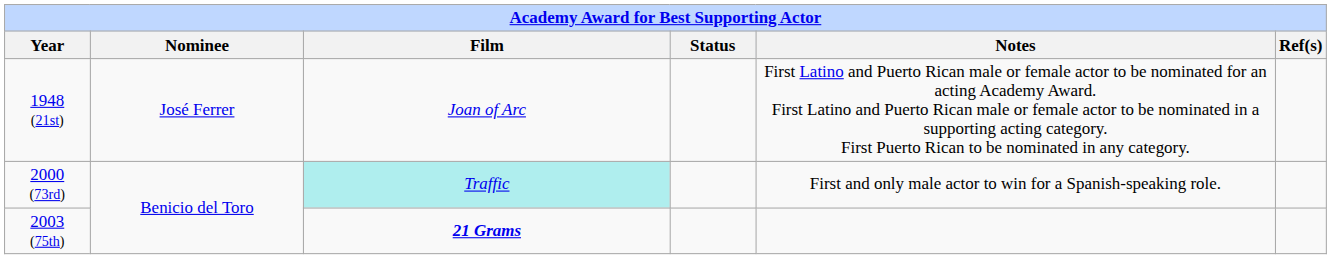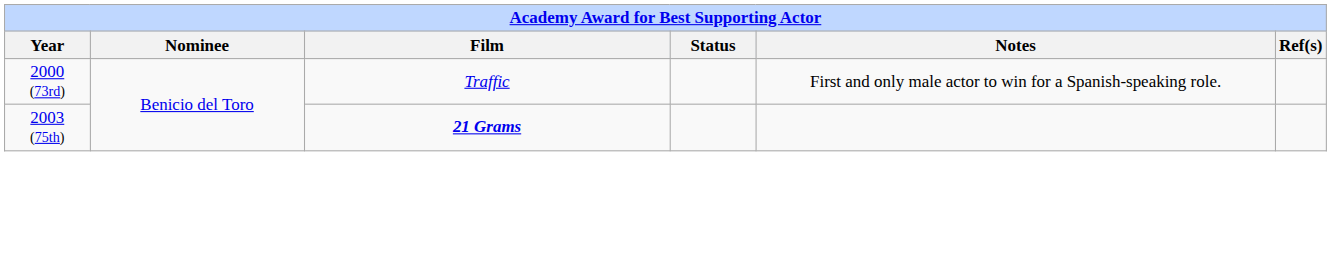- row: 1948 (21st) | José Ferrer | Joan of Arc | First Latino and Puerto Rican male or female actor to be nominated for an acting Academy Award. First Latino and Puerto Rican male or female actor to be nominated in a supporting acting category. First Puerto Rican to be nominated in any category.
2000 (73rd) | Film: paleturquoise background -> no background
